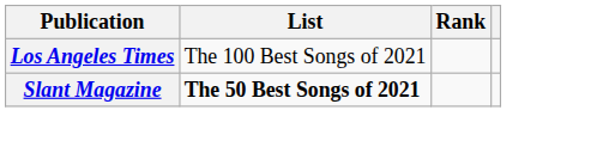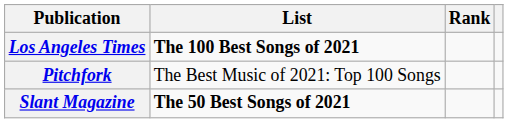Los Angeles Times | List: normal -> bold
+ row: Pitchfork | The Best Music of 2021: Top 100 Songs
